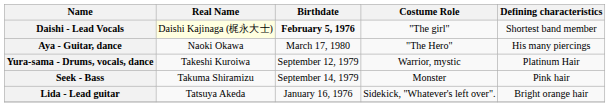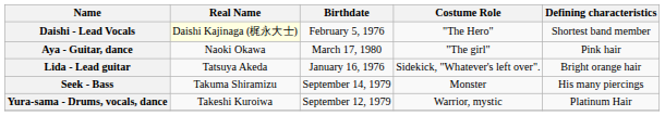Daishi - Lead Vocals | Birthdate: bold -> normal
Daishi - Lead Vocals | Costume Role: "The girl" -> "The Hero"
Aya - Guitar, dance | Costume Role: "The Hero" -> "The girl"
Aya - Guitar, dance | Defining characteristics: His many piercings -> Pink hair
rows swapped: Lida - Lead guitar <-> Yura-sama - Drums, vocals, dance
Seek - Bass | Defining characteristics: Pink hair -> His many piercings
